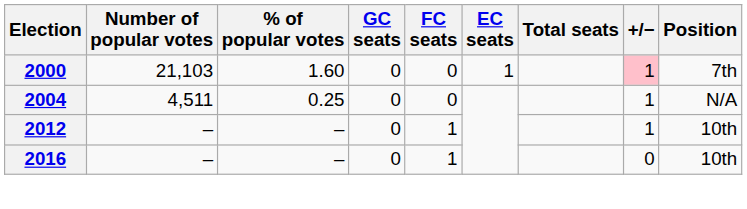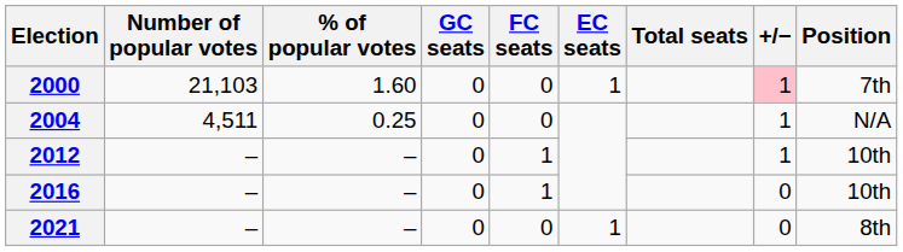+ row: 2021 | – | – | 0 | 0 | 1 | 0 | 8th
